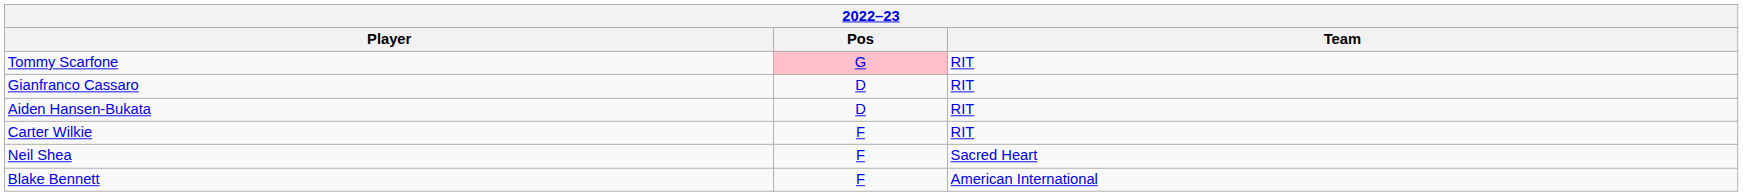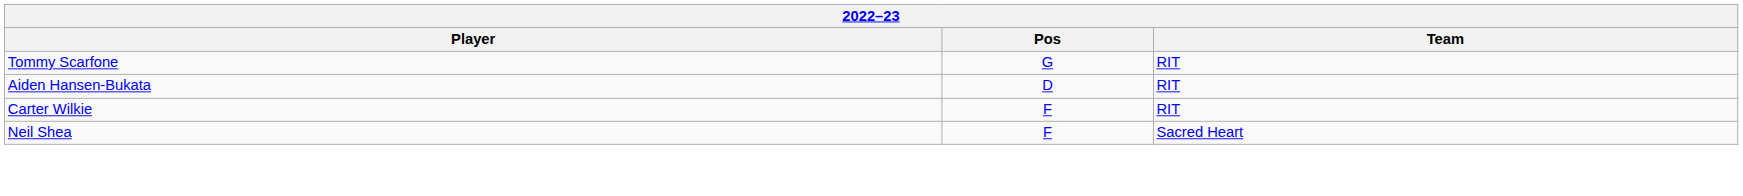Tommy Scarfone | Pos: pink background -> no background
- row: Gianfranco Cassaro | D | RIT
- row: Blake Bennett | F | American International
